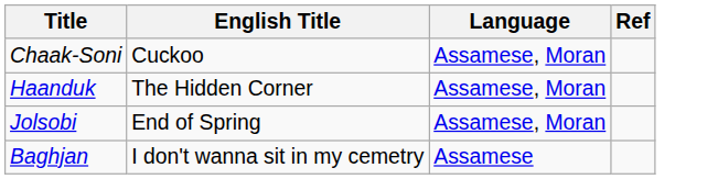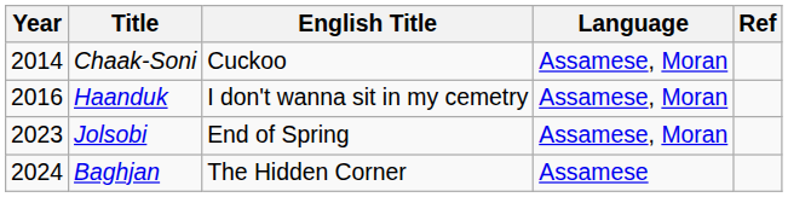+ column: Year | 2014 | 2016 | 2023 | 2024
Haanduk | English Title: The Hidden Corner -> I don't wanna sit in my cemetry
Baghjan | English Title: I don't wanna sit in my cemetry -> The Hidden Corner
